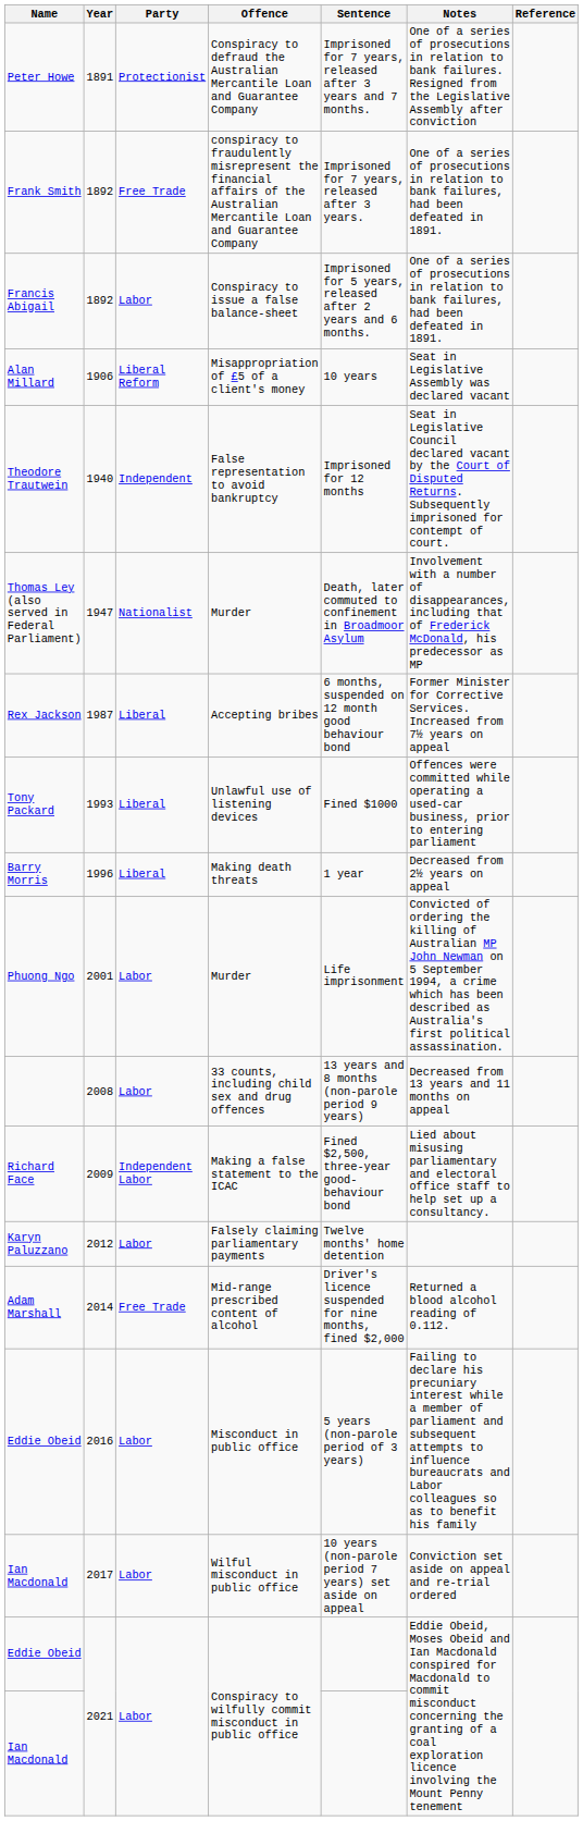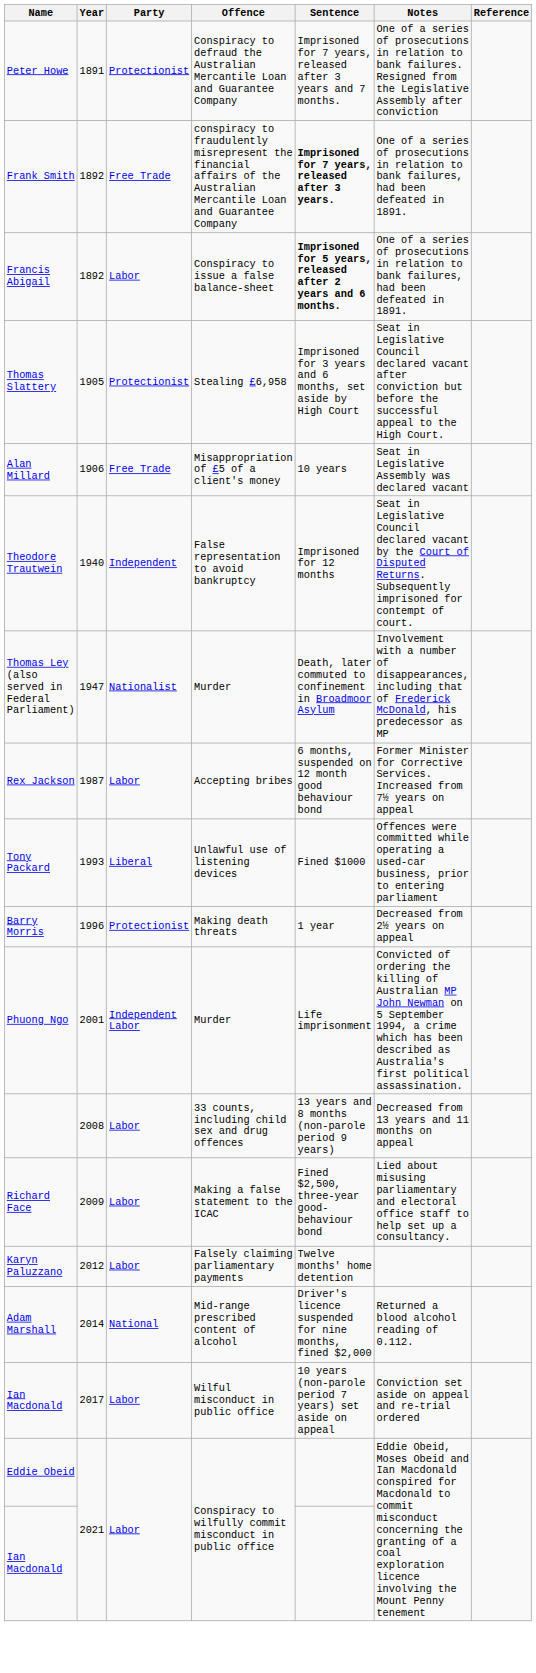Frank Smith | Sentence: normal -> bold
Francis Abigail | Sentence: normal -> bold
+ row: Thomas Slattery | 1905 | Protectionist | Stealing £6,958 | Imprisoned for 3 years and 6 months, set aside by High Court | Seat in Legislative Council declared vacant after conviction but before the successful appeal to the High Court.
Alan Millard | Party: Liberal Reform -> Free Trade
Rex Jackson | Party: Liberal -> Labor
Barry Morris | Party: Liberal -> Protectionist
Phuong Ngo | Party: Labor -> Independent Labor
Richard Face | Party: Independent Labor -> Labor
Adam Marshall | Party: Free Trade -> National
- row: Eddie Obeid | 2016 | Labor | Misconduct in public office | 5 years (non-parole period of 3 years) | Failing to declare his precuniary interest while a member of parliament and subsequent attempts to influence bureaucrats and Labor colleagues so as to benefit his family
